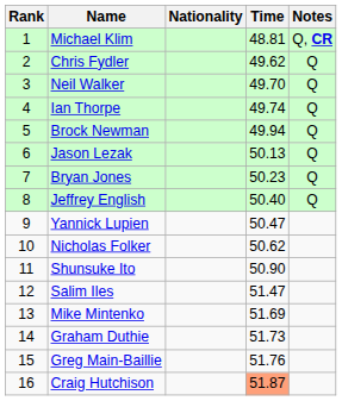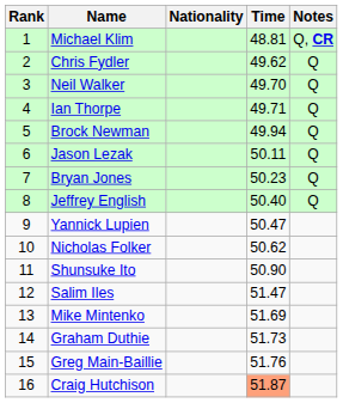Ian Thorpe | Time: 49.74 -> 49.71
Jason Lezak | Time: 50.13 -> 50.11
